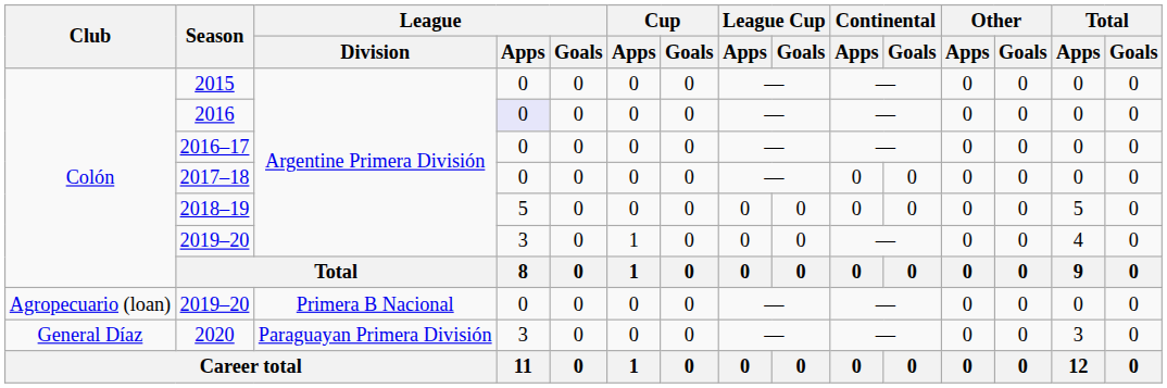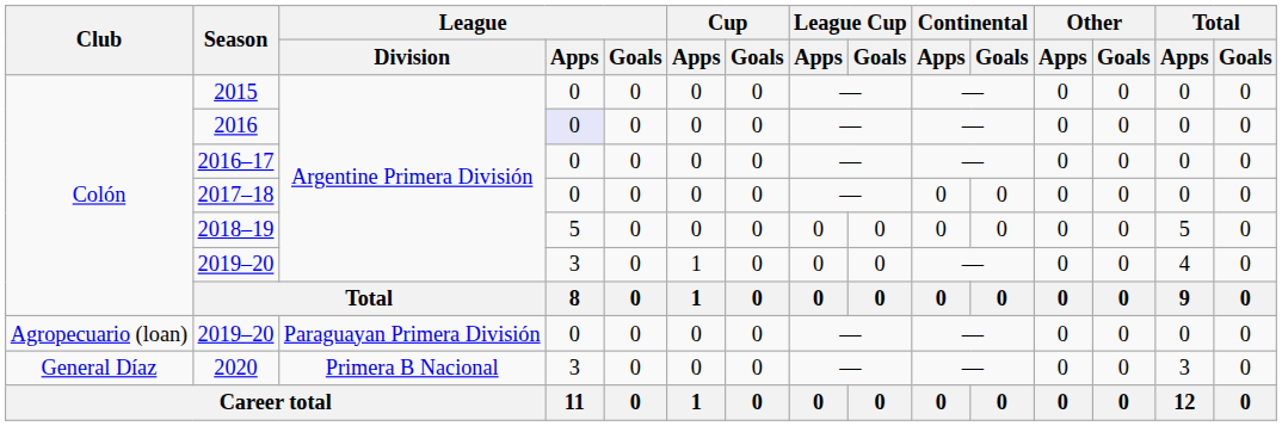Agropecuario (loan) / 2019–20 | League / Division: Primera B Nacional -> Paraguayan Primera División
2020 | League / Division: Paraguayan Primera División -> Primera B Nacional
